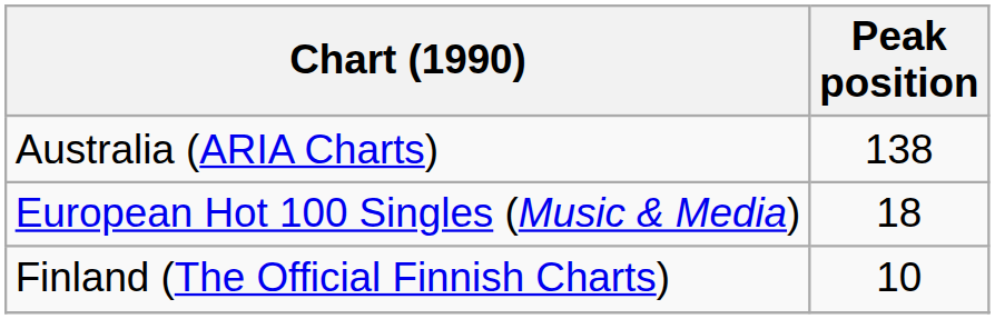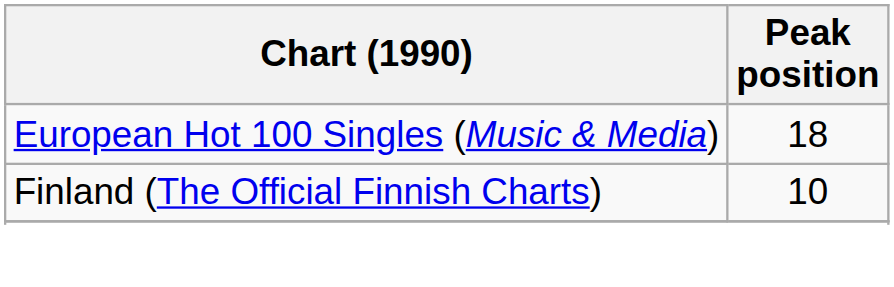- row: Australia (ARIA Charts) | 138
